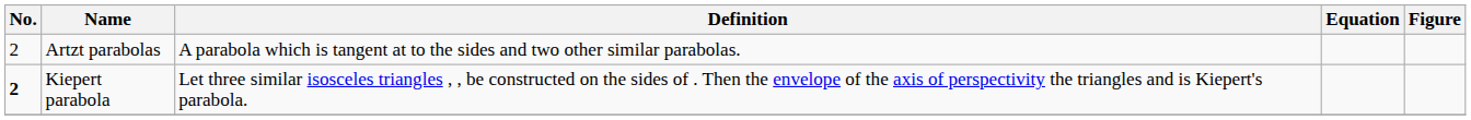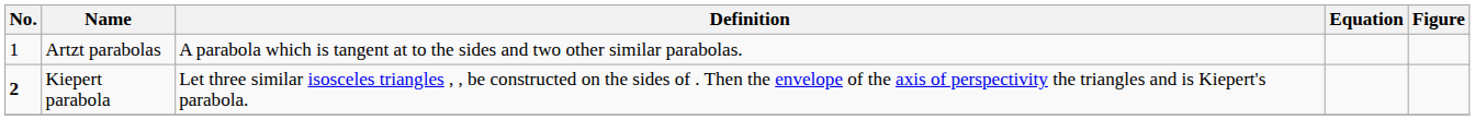Artzt parabolas | No.: 2 -> 1
